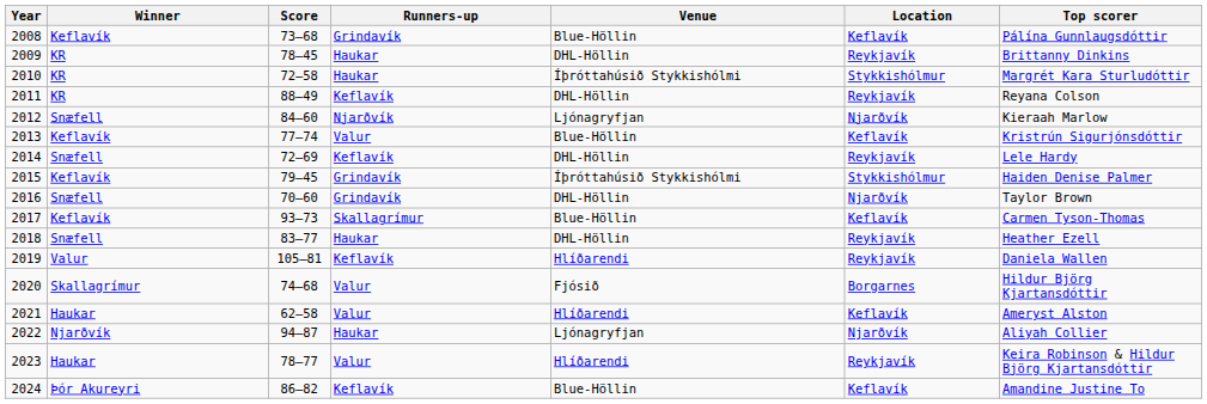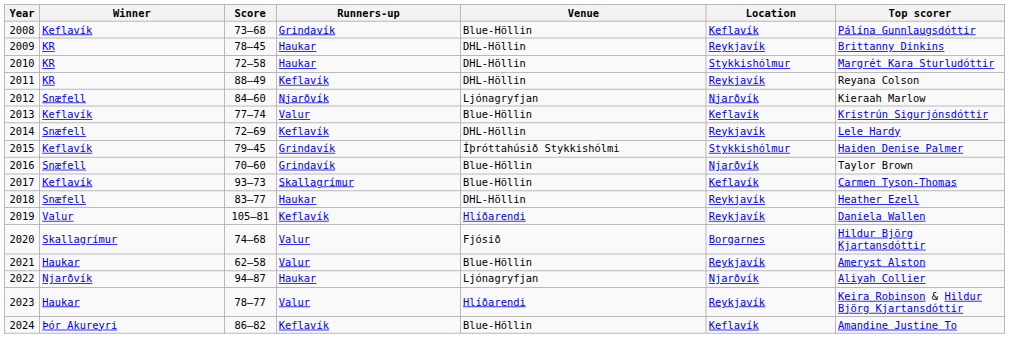2010 | Venue: Íþróttahúsið Stykkishólmi -> DHL-Höllin
2016 | Venue: DHL-Höllin -> Blue-Höllin
2021 | Venue: Hlíðarendi -> Blue-Höllin
2021 | Location: Keflavík -> Reykjavík
